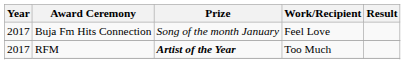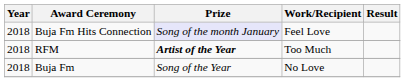Buja Fm Hits Connection | Year: 2017 -> 2018
Buja Fm Hits Connection | Prize: no background -> lavender background
RFM | Year: 2017 -> 2018
+ row: 2018 | Buja Fm | Song of the Year | No Love
